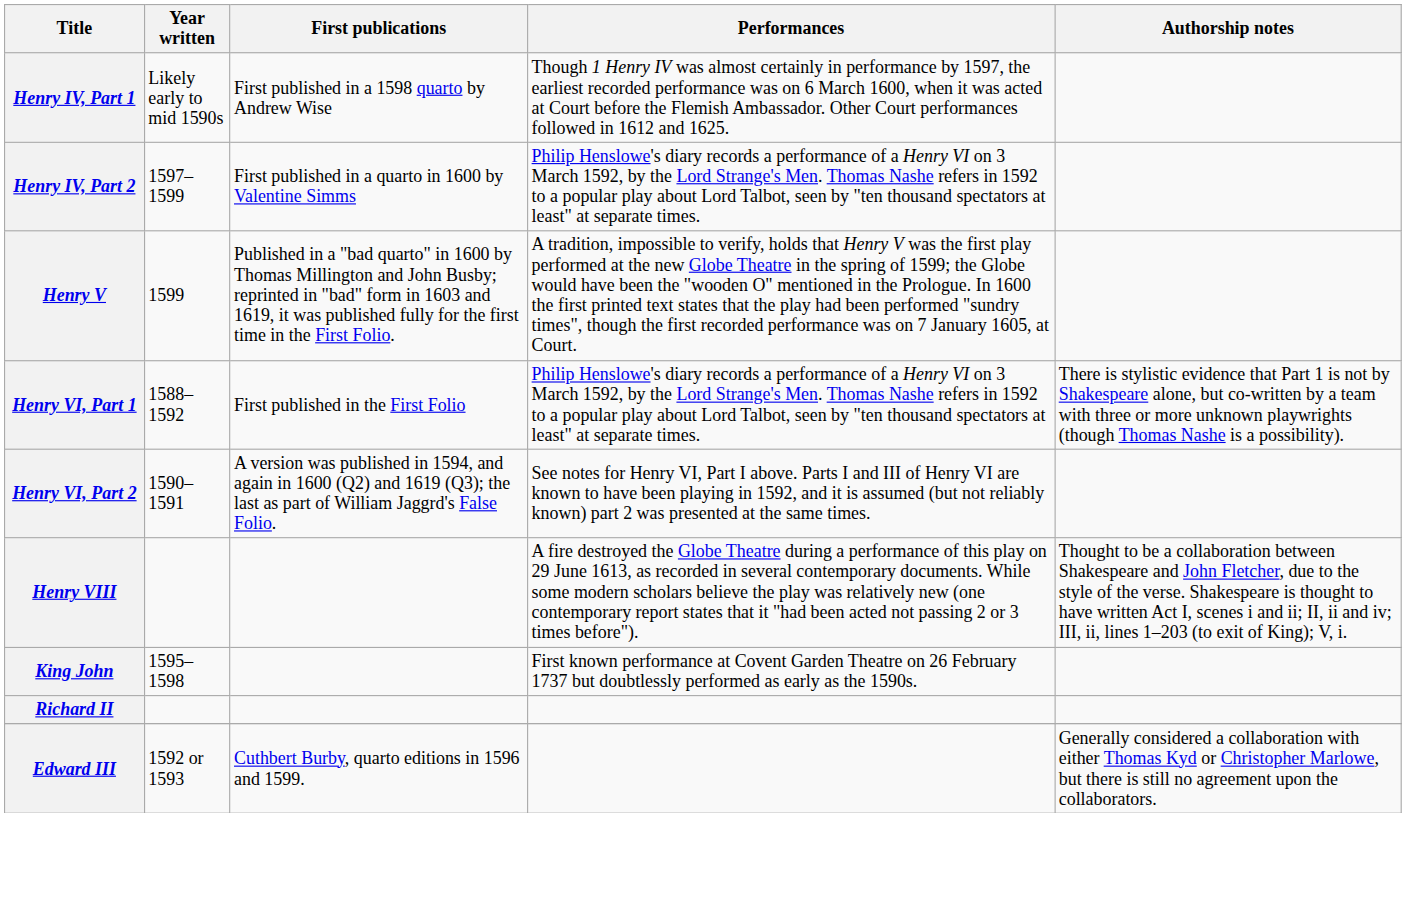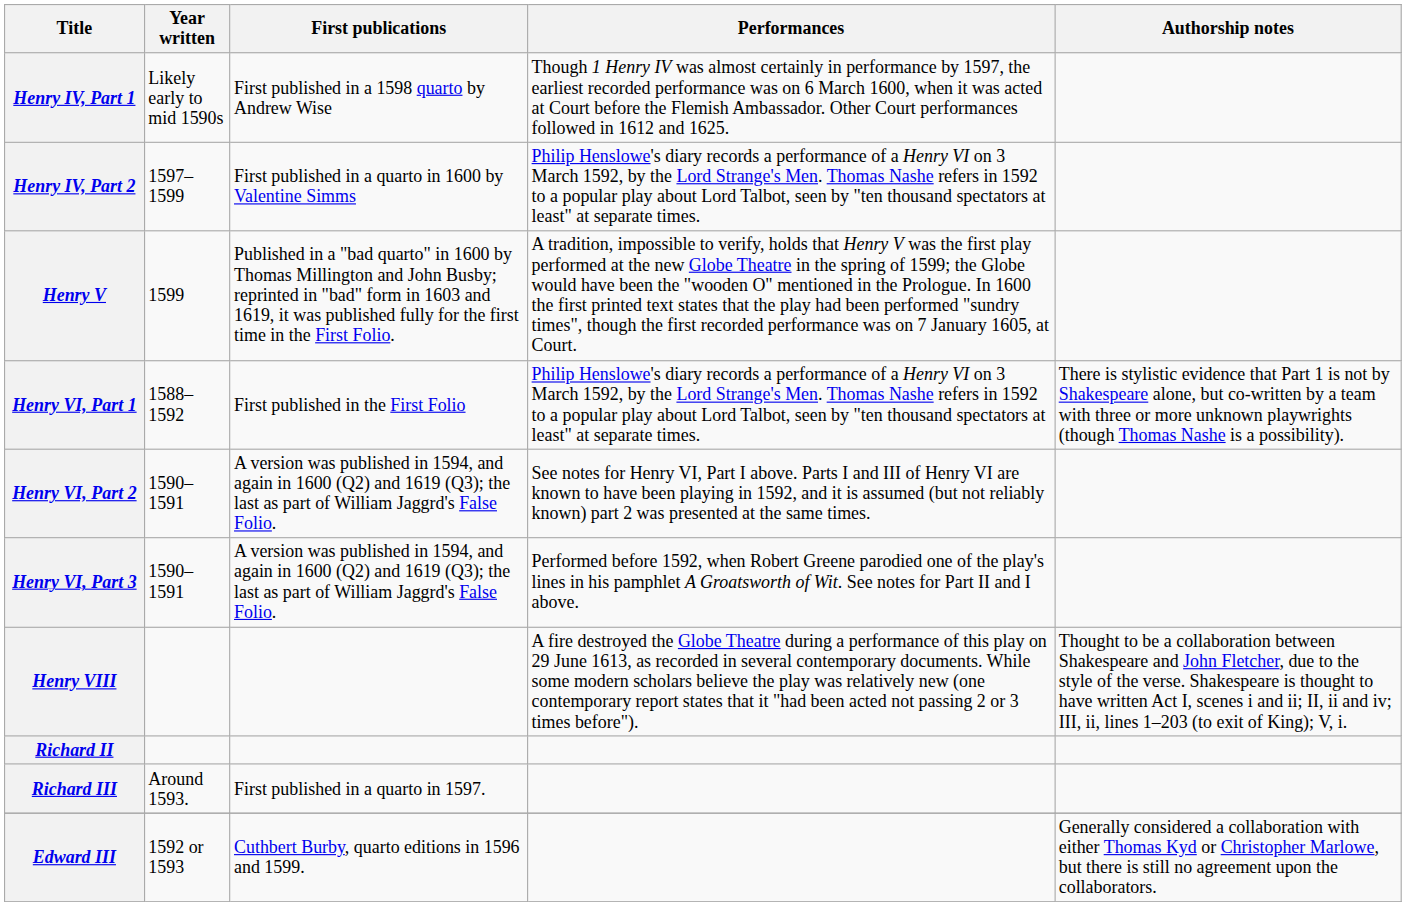+ row: Henry VI, Part 3 | 1590–1591 | A version was published in 1594, and again in 1600 (Q2) and 1619 (Q3); the last as part of William Jaggrd's False Folio. | Performed before 1592, when Robert Greene parodied one of the play's lines in his pamphlet A Groatsworth of Wit. See notes for Part II and I above.
- row: King John | 1595–1598 | First known performance at Covent Garden Theatre on 26 February 1737 but doubtlessly performed as early as the 1590s.
+ row: Richard III | Around 1593. | First published in a quarto in 1597.
